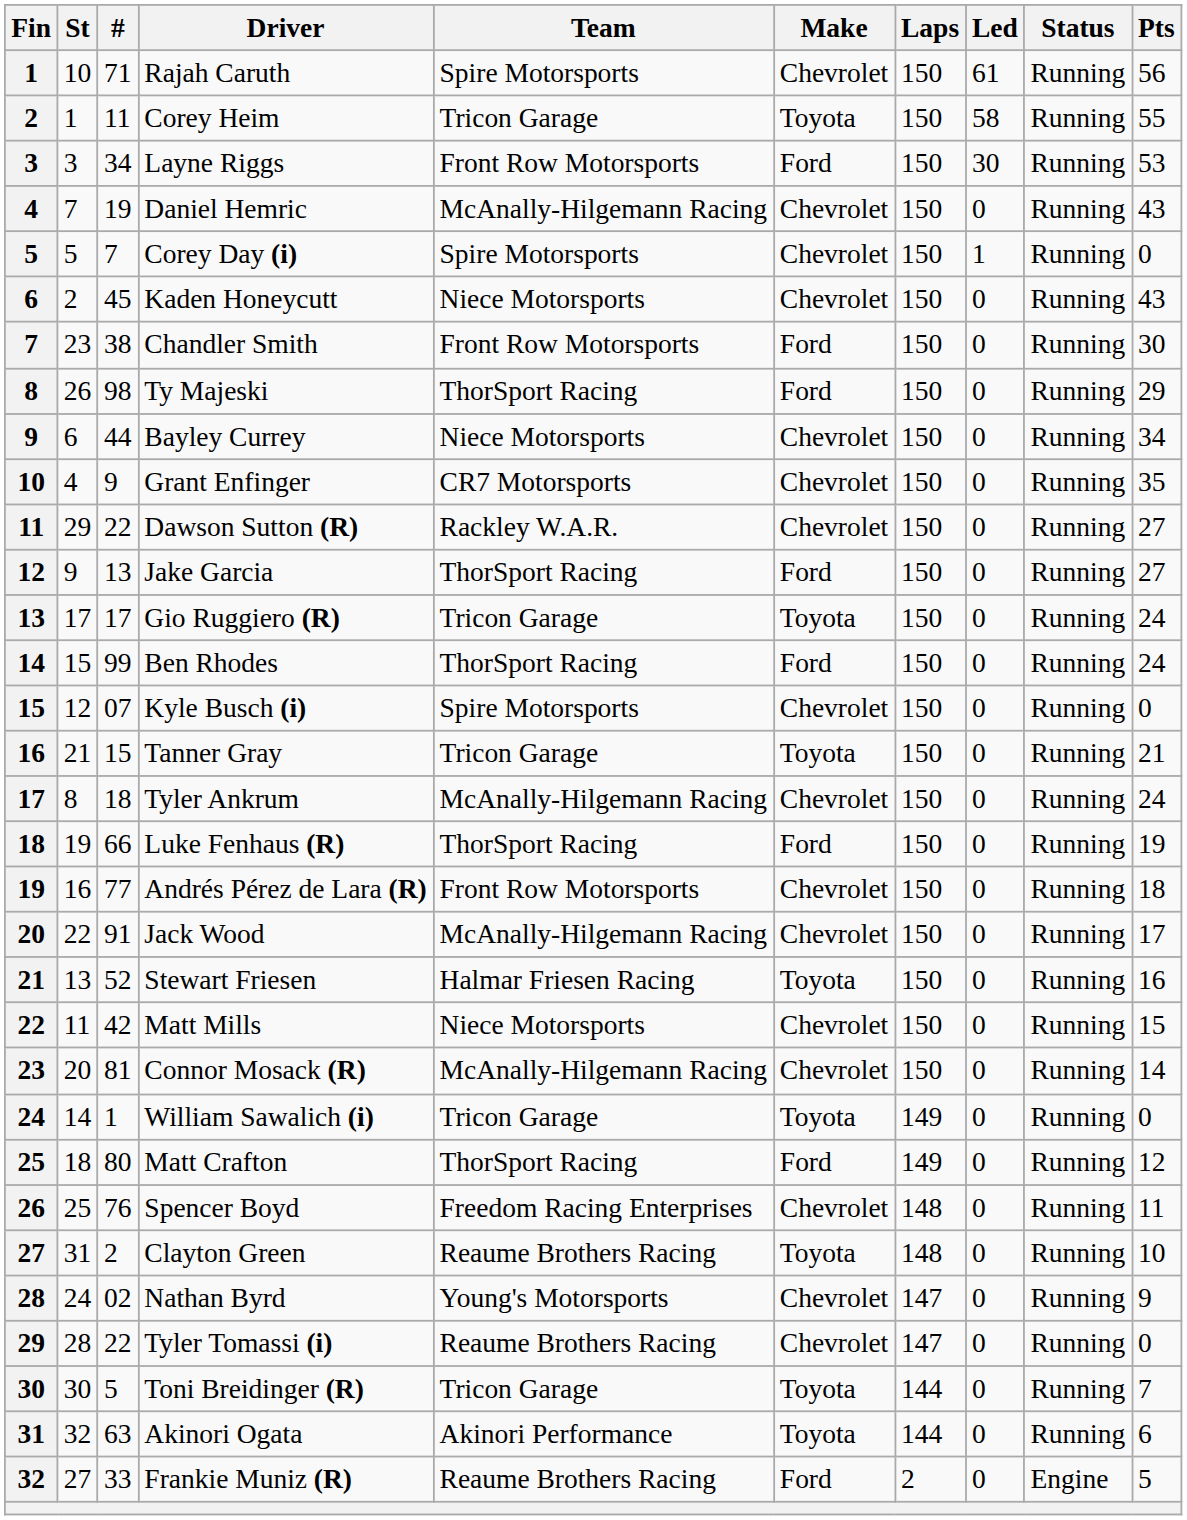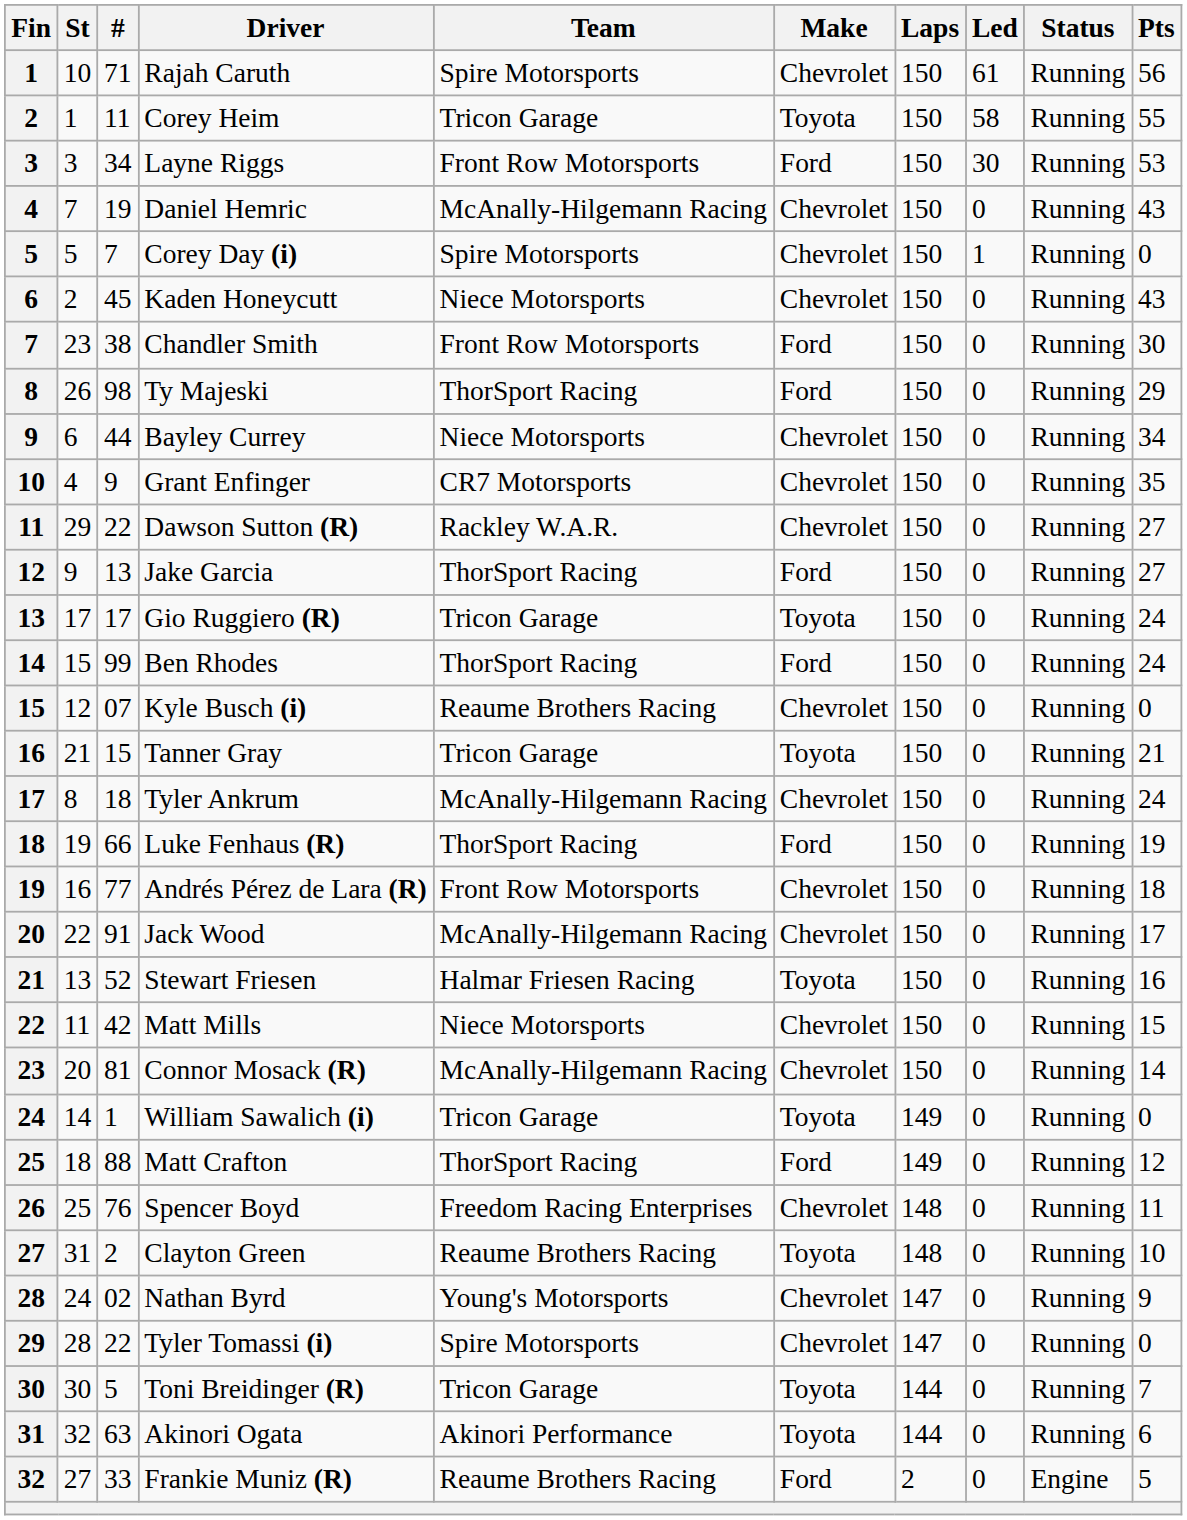Kyle Busch (i) | Team: Spire Motorsports -> Reaume Brothers Racing
Matt Crafton | #: 80 -> 88
Tyler Tomassi (i) | Team: Reaume Brothers Racing -> Spire Motorsports
